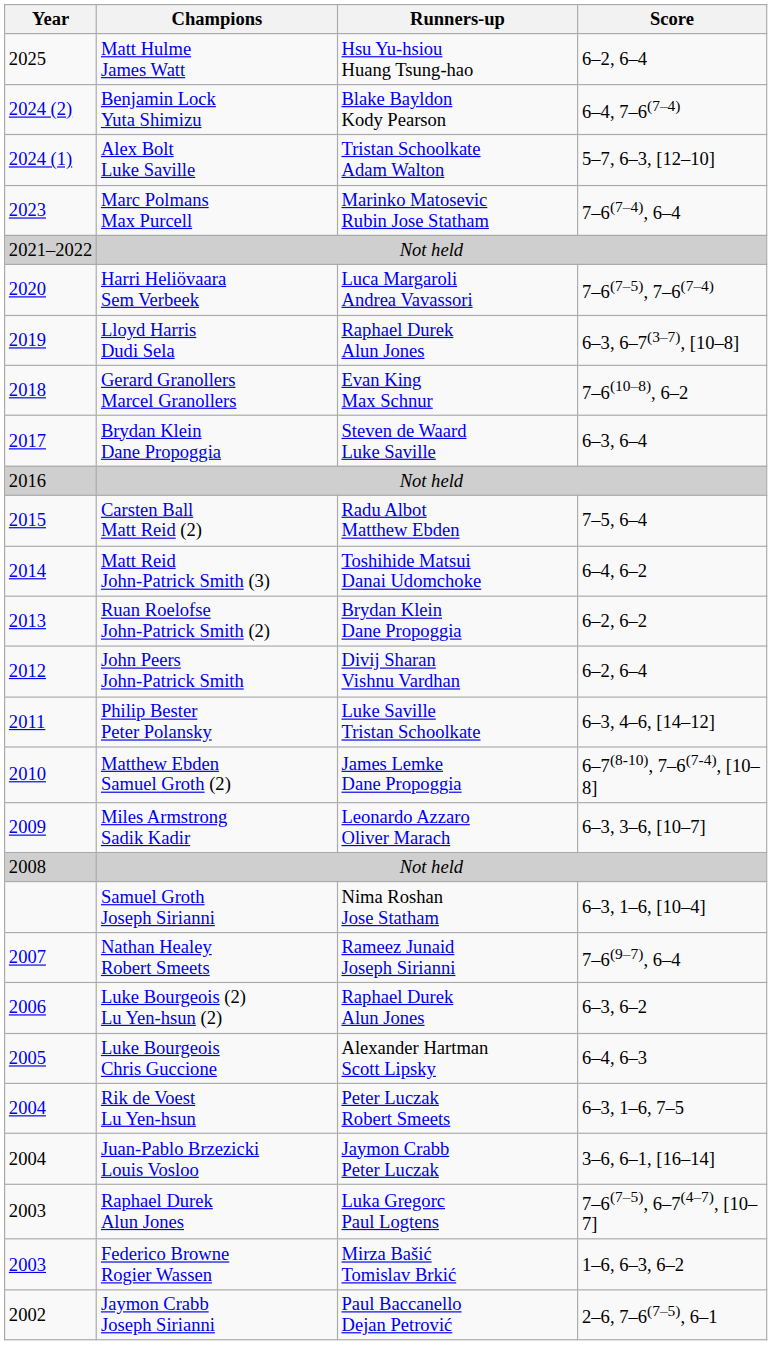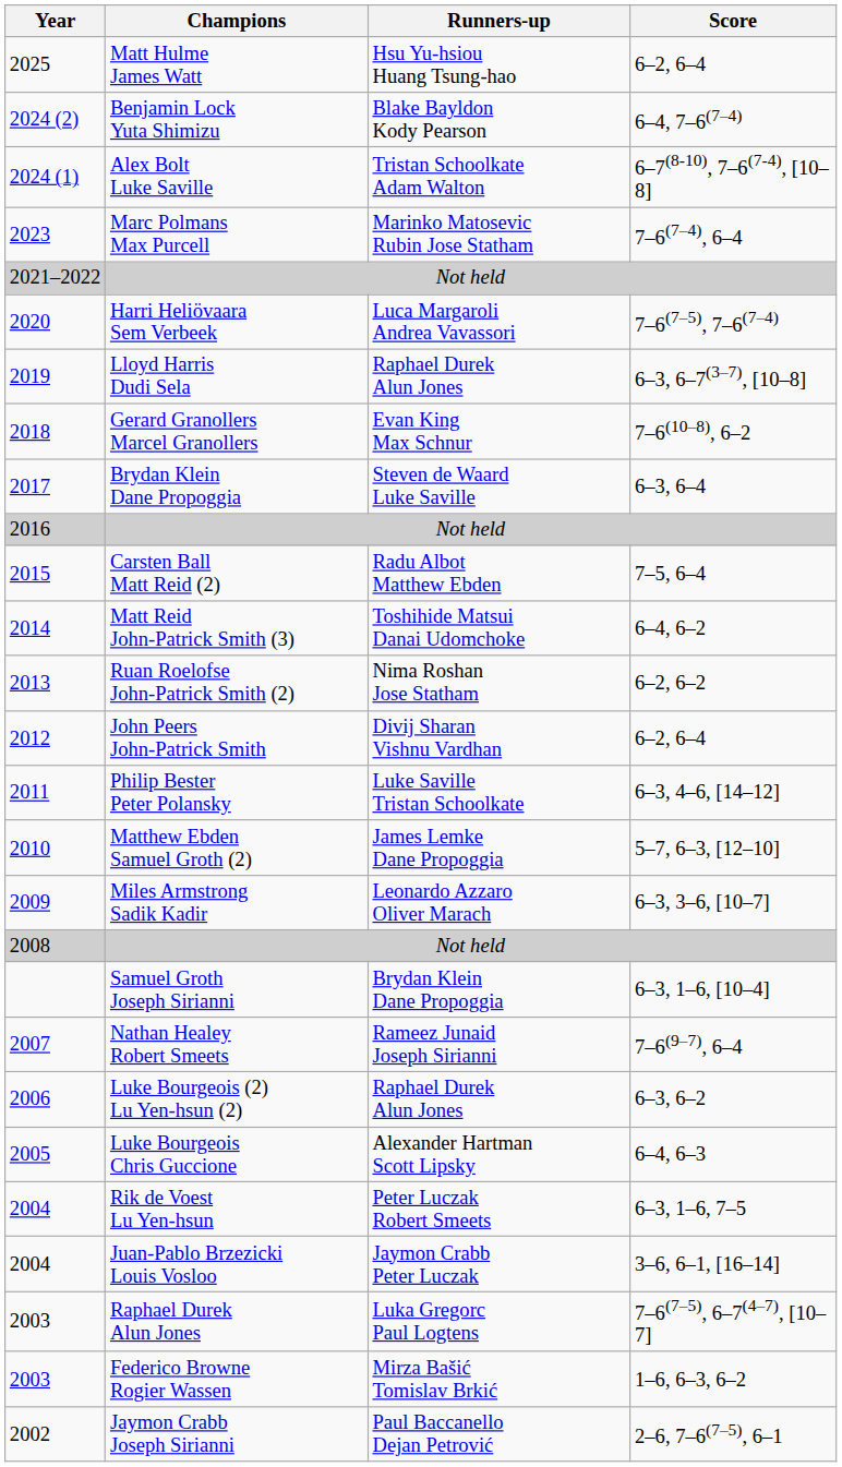Alex Bolt Luke Saville | Score: 5–7, 6–3, [12–10] -> 6–7(8-10), 7–6(7-4), [10–8]
Ruan Roelofse John-Patrick Smith (2) | Runners-up: Brydan Klein Dane Propoggia -> Nima Roshan Jose Statham
Matthew Ebden Samuel Groth (2) | Score: 6–7(8-10), 7–6(7-4), [10–8] -> 5–7, 6–3, [12–10]
Samuel Groth Joseph Sirianni | Runners-up: Nima Roshan Jose Statham -> Brydan Klein Dane Propoggia
